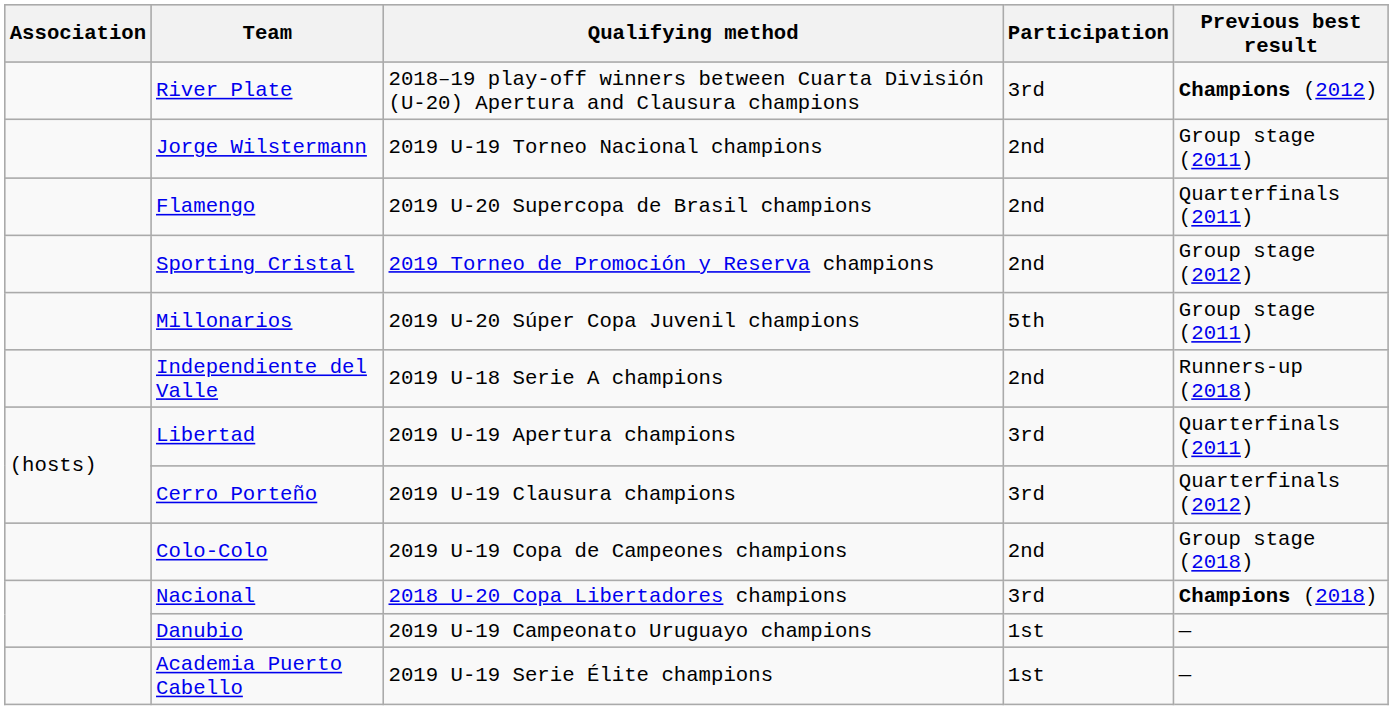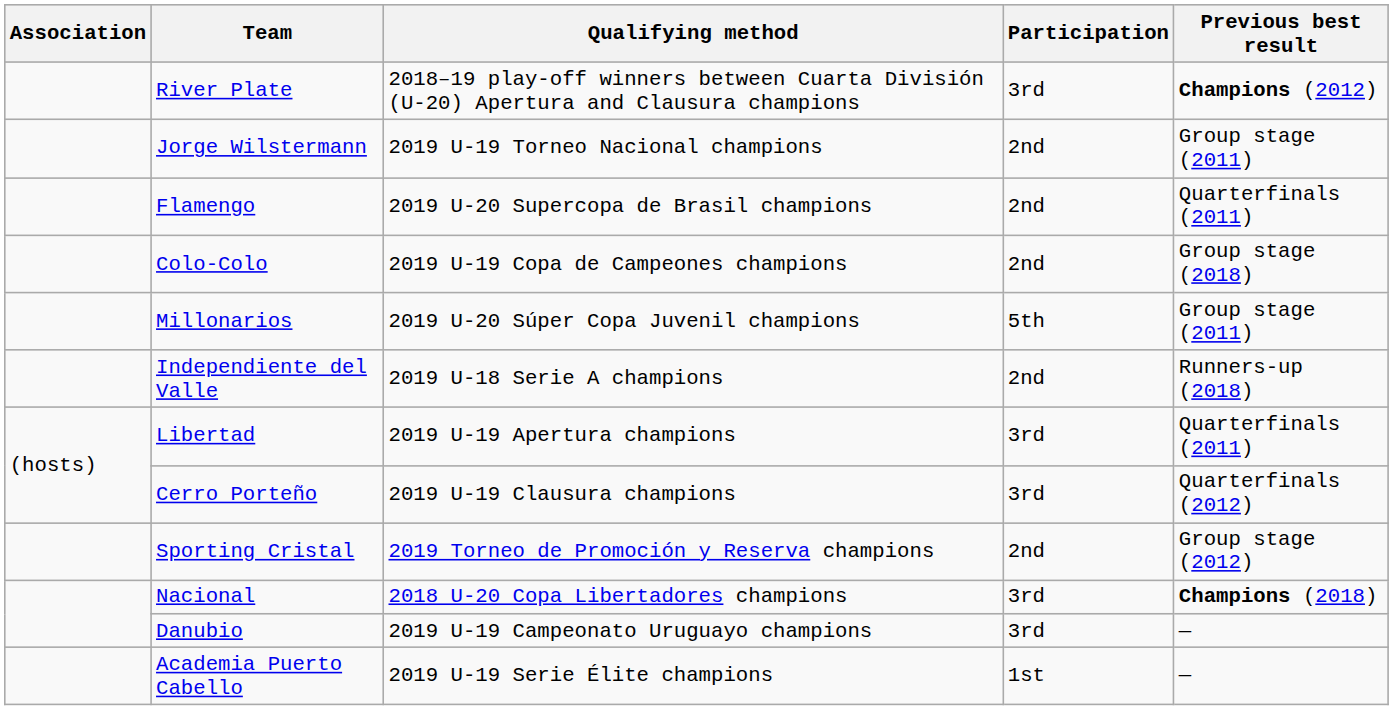rows swapped: Colo-Colo <-> Sporting Cristal
Danubio | Participation: 1st -> 3rd
